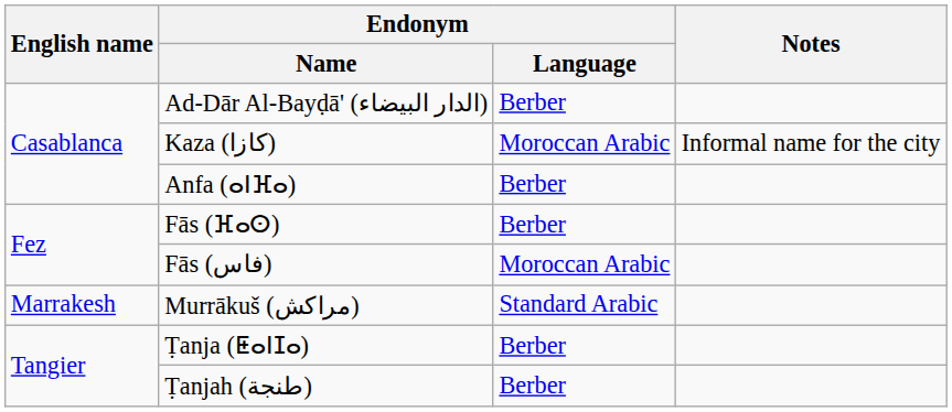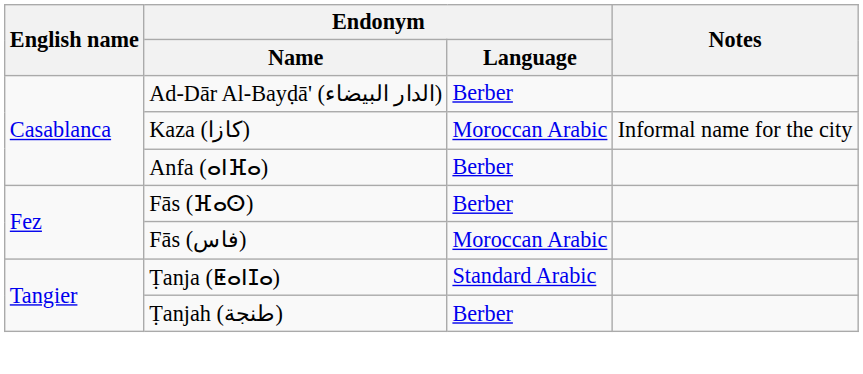- row: Marrakesh | Murrākuš (مراكش) | Standard Arabic
Ṭanja (ⵟⴰⵏⵊⴰ) | Endonym / Language: Berber -> Standard Arabic
